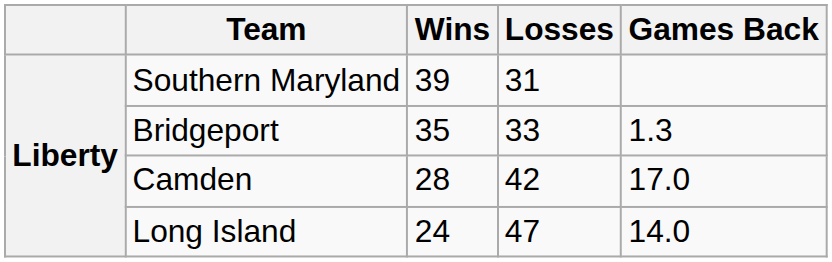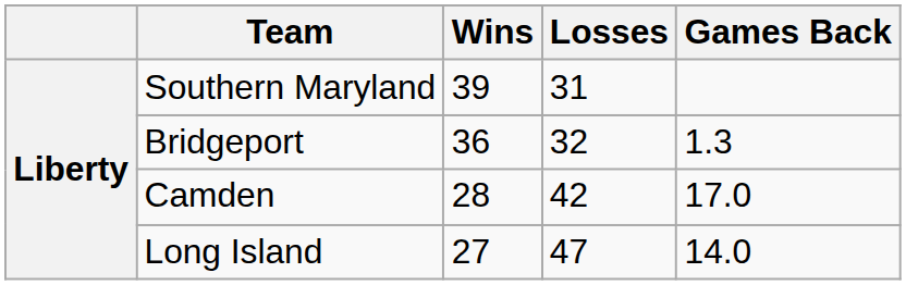Bridgeport | Wins: 35 -> 36
Bridgeport | Losses: 33 -> 32
Long Island | Wins: 24 -> 27
